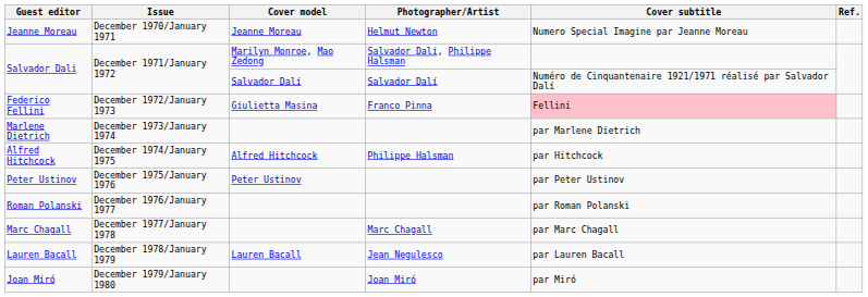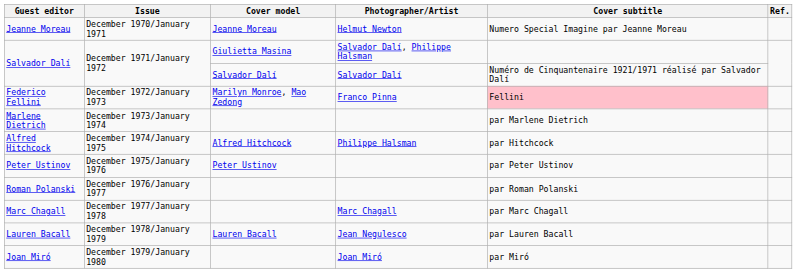Salvador Dalí / Salvador Dalí, Philippe Halsman | Cover model: Marilyn Monroe, Mao Zedong -> Giulietta Masina
Federico Fellini | Cover model: Giulietta Masina -> Marilyn Monroe, Mao Zedong
